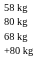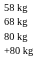rows swapped: 68 kg <-> 80 kg
